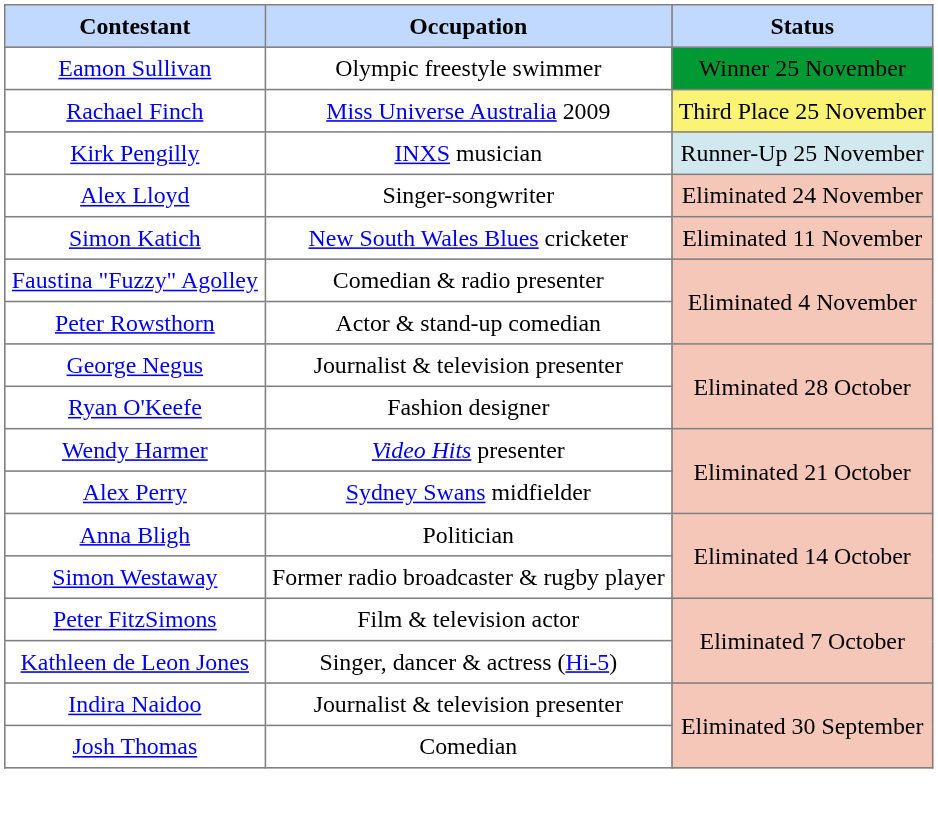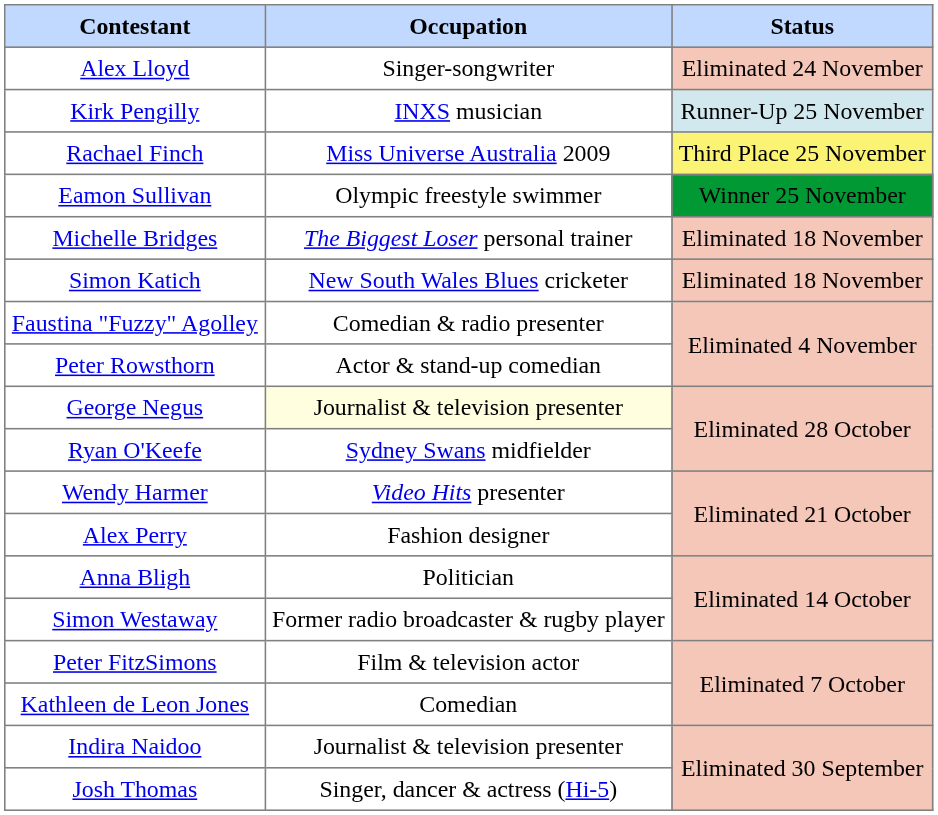rows swapped: Eamon Sullivan <-> Alex Lloyd
rows swapped: Kirk Pengilly <-> Rachael Finch
+ row: Michelle Bridges | The Biggest Loser personal trainer | Eliminated 18 November
Simon Katich | Status: Eliminated 11 November -> Eliminated 18 November
George Negus | Occupation: no background -> lightyellow background
Ryan O'Keefe | Occupation: Fashion designer -> Sydney Swans midfielder
Alex Perry | Occupation: Sydney Swans midfielder -> Fashion designer
Kathleen de Leon Jones | Occupation: Singer, dancer & actress (Hi-5) -> Comedian
Josh Thomas | Occupation: Comedian -> Singer, dancer & actress (Hi-5)
